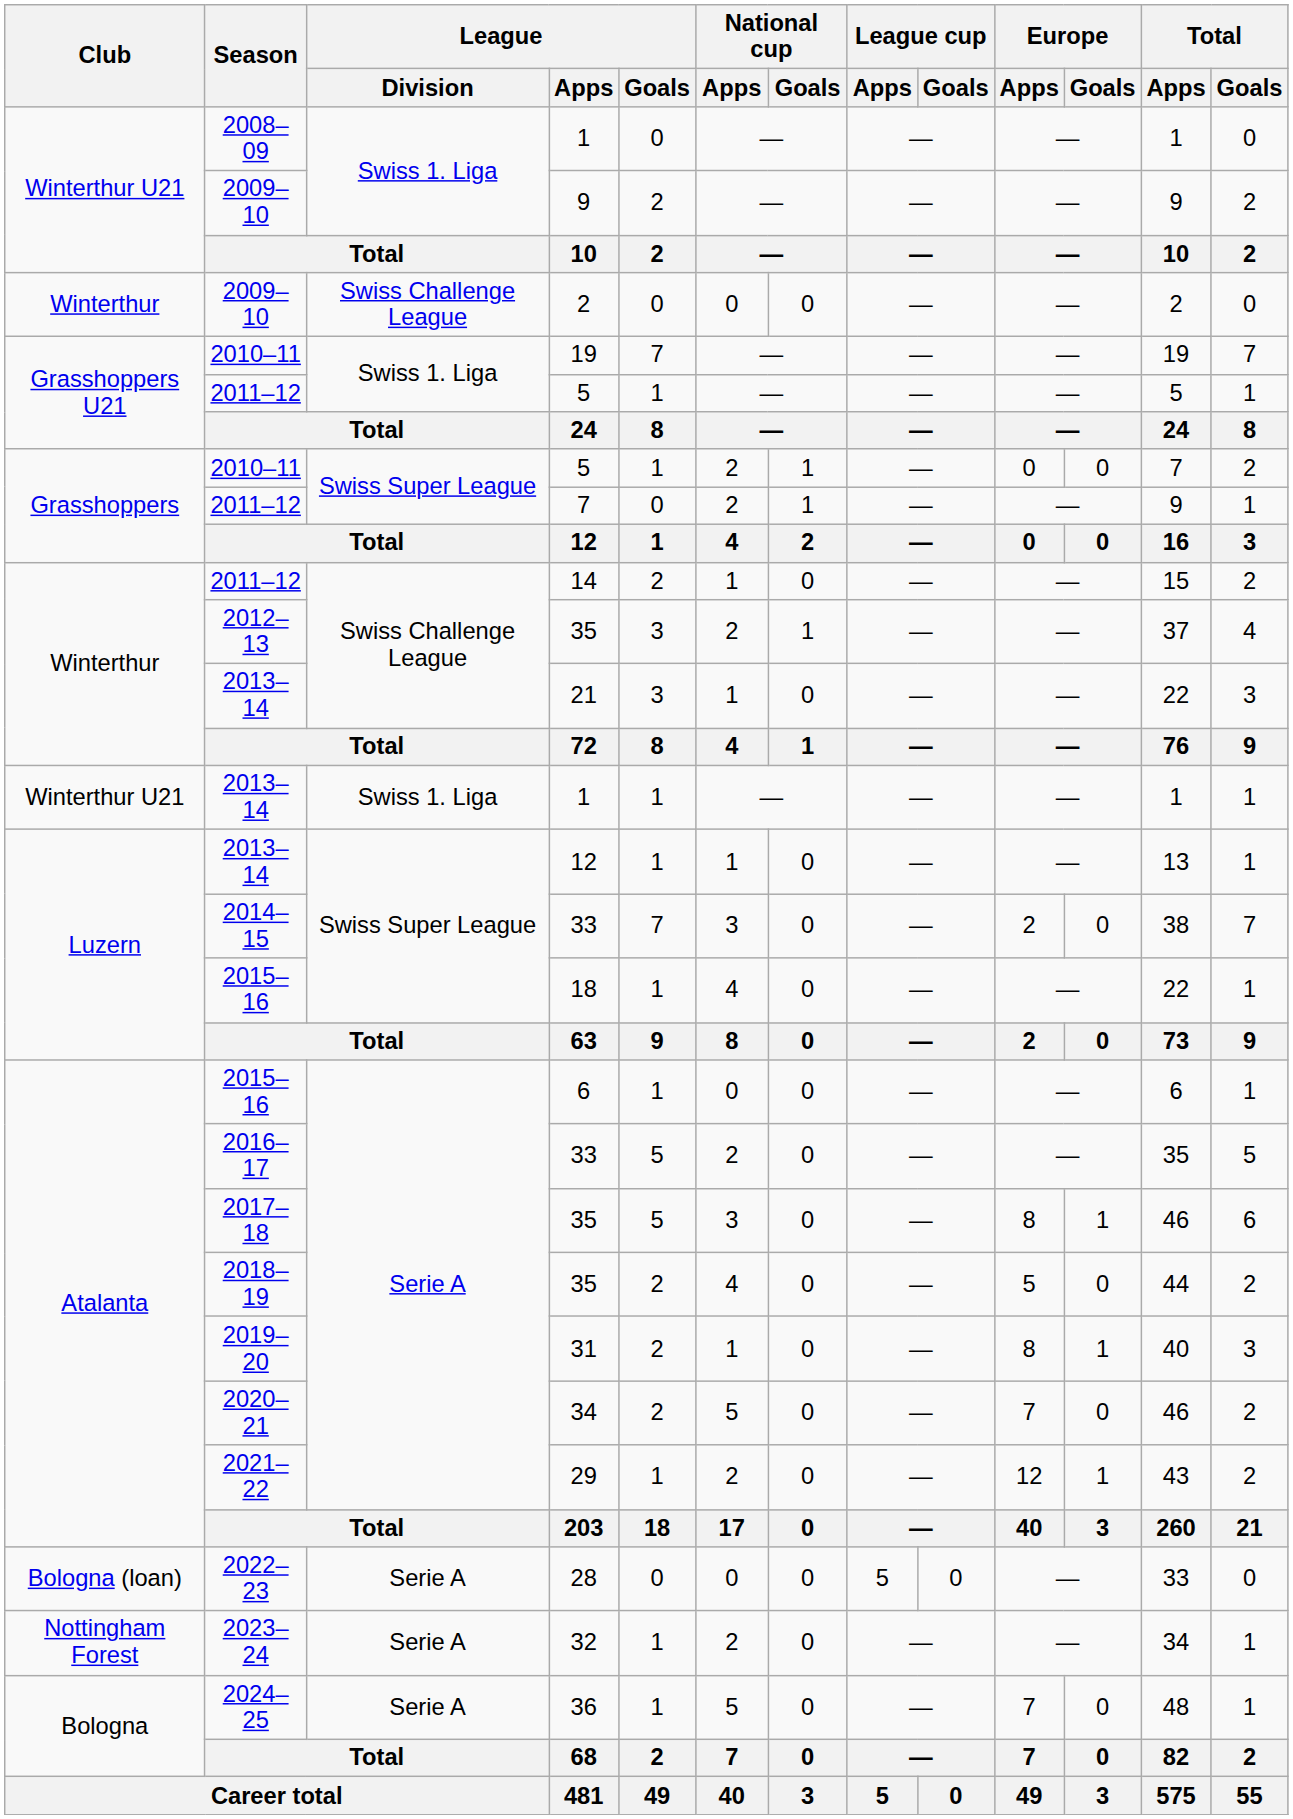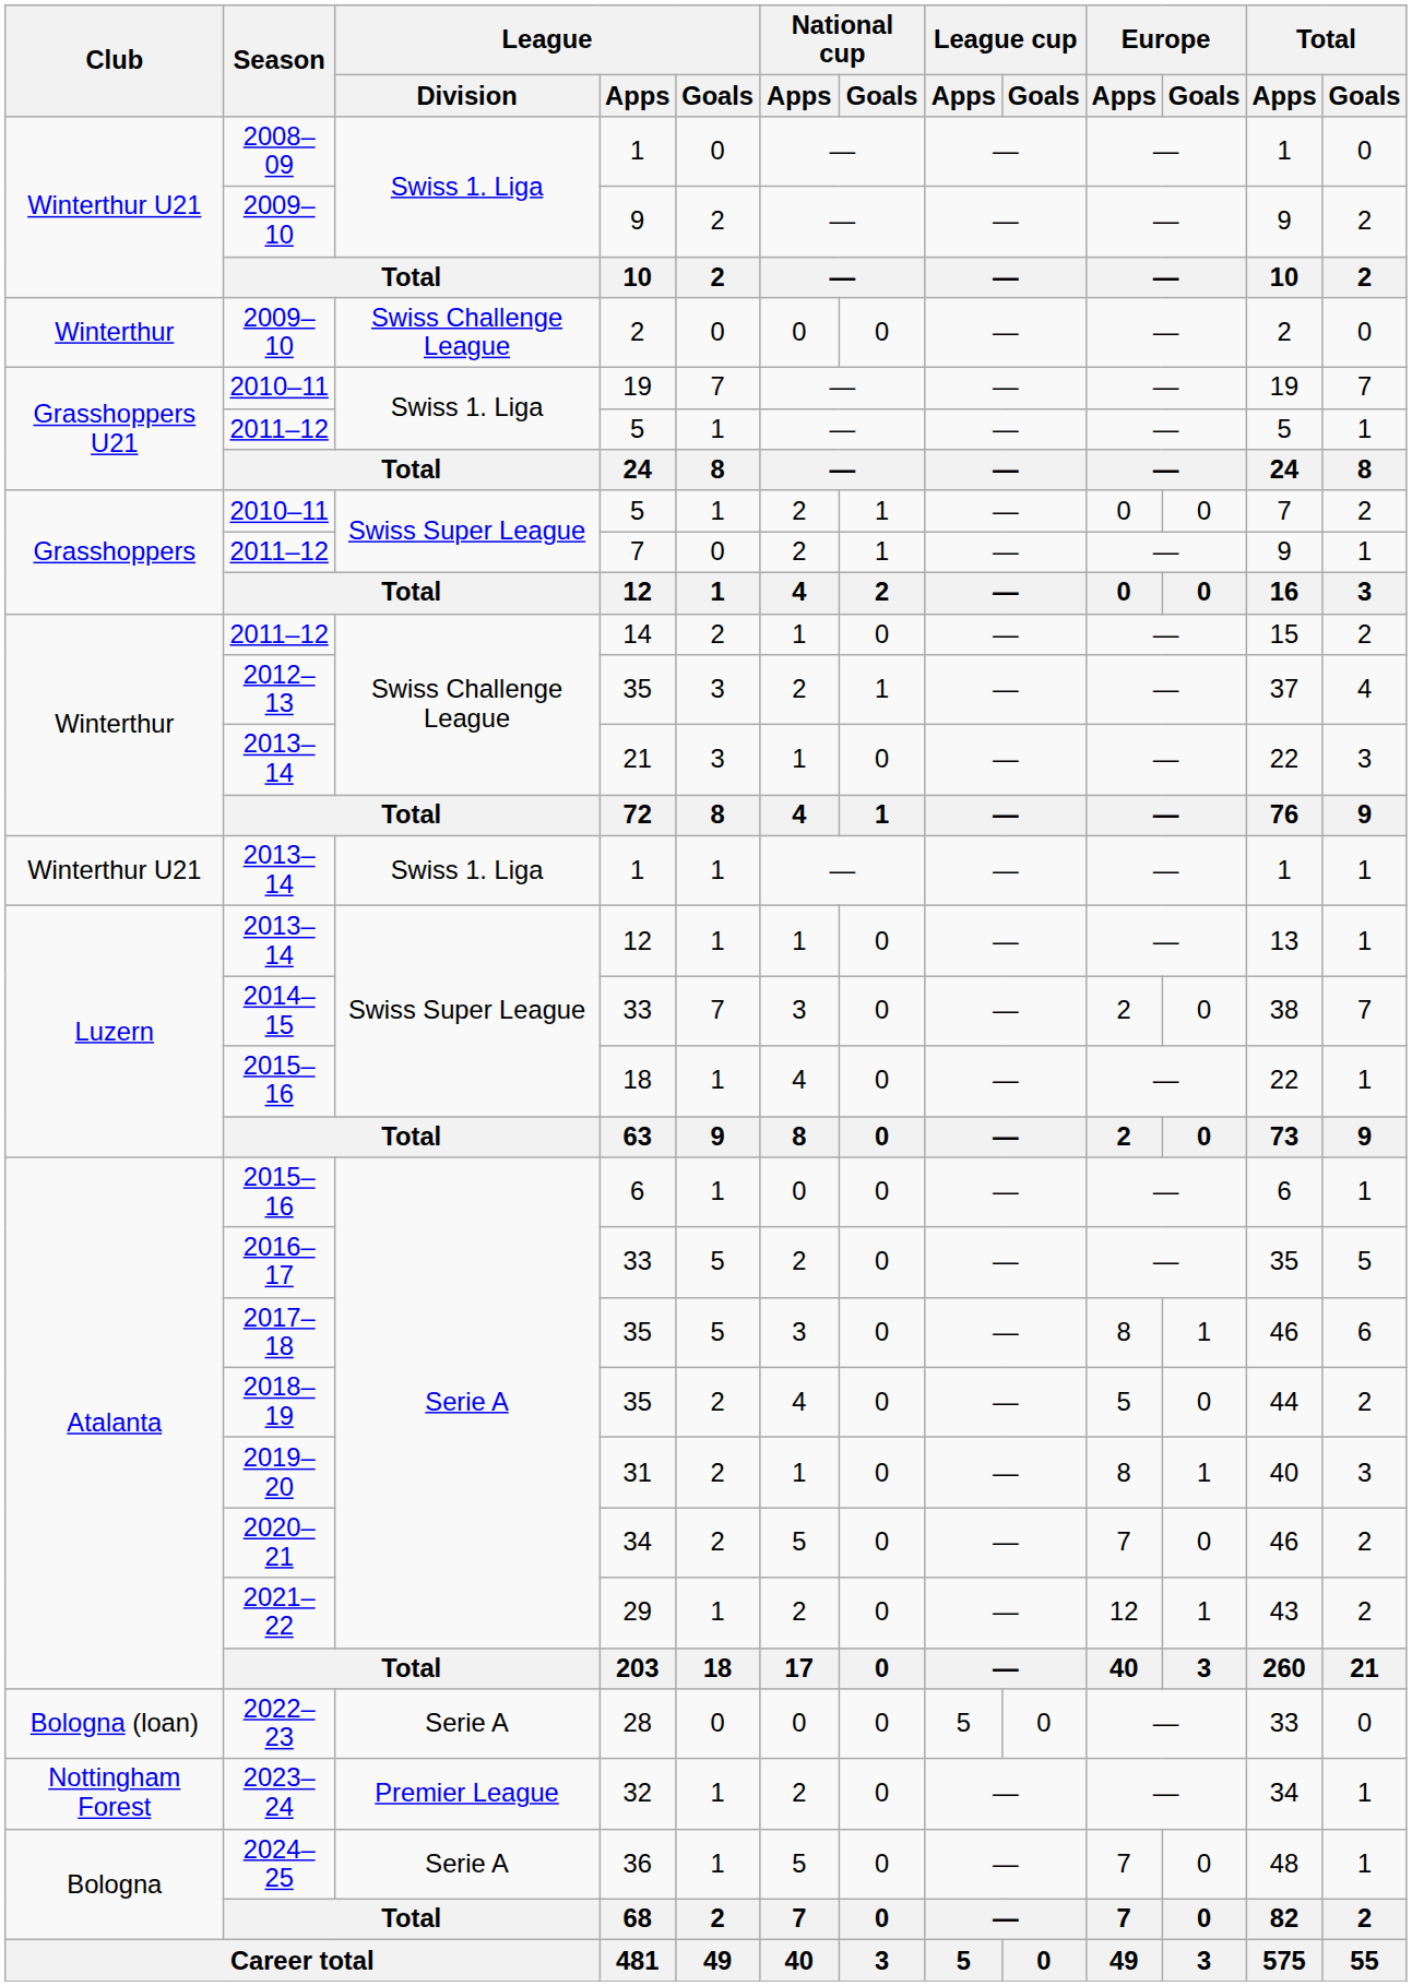32 | League / Division: Serie A -> Premier League
